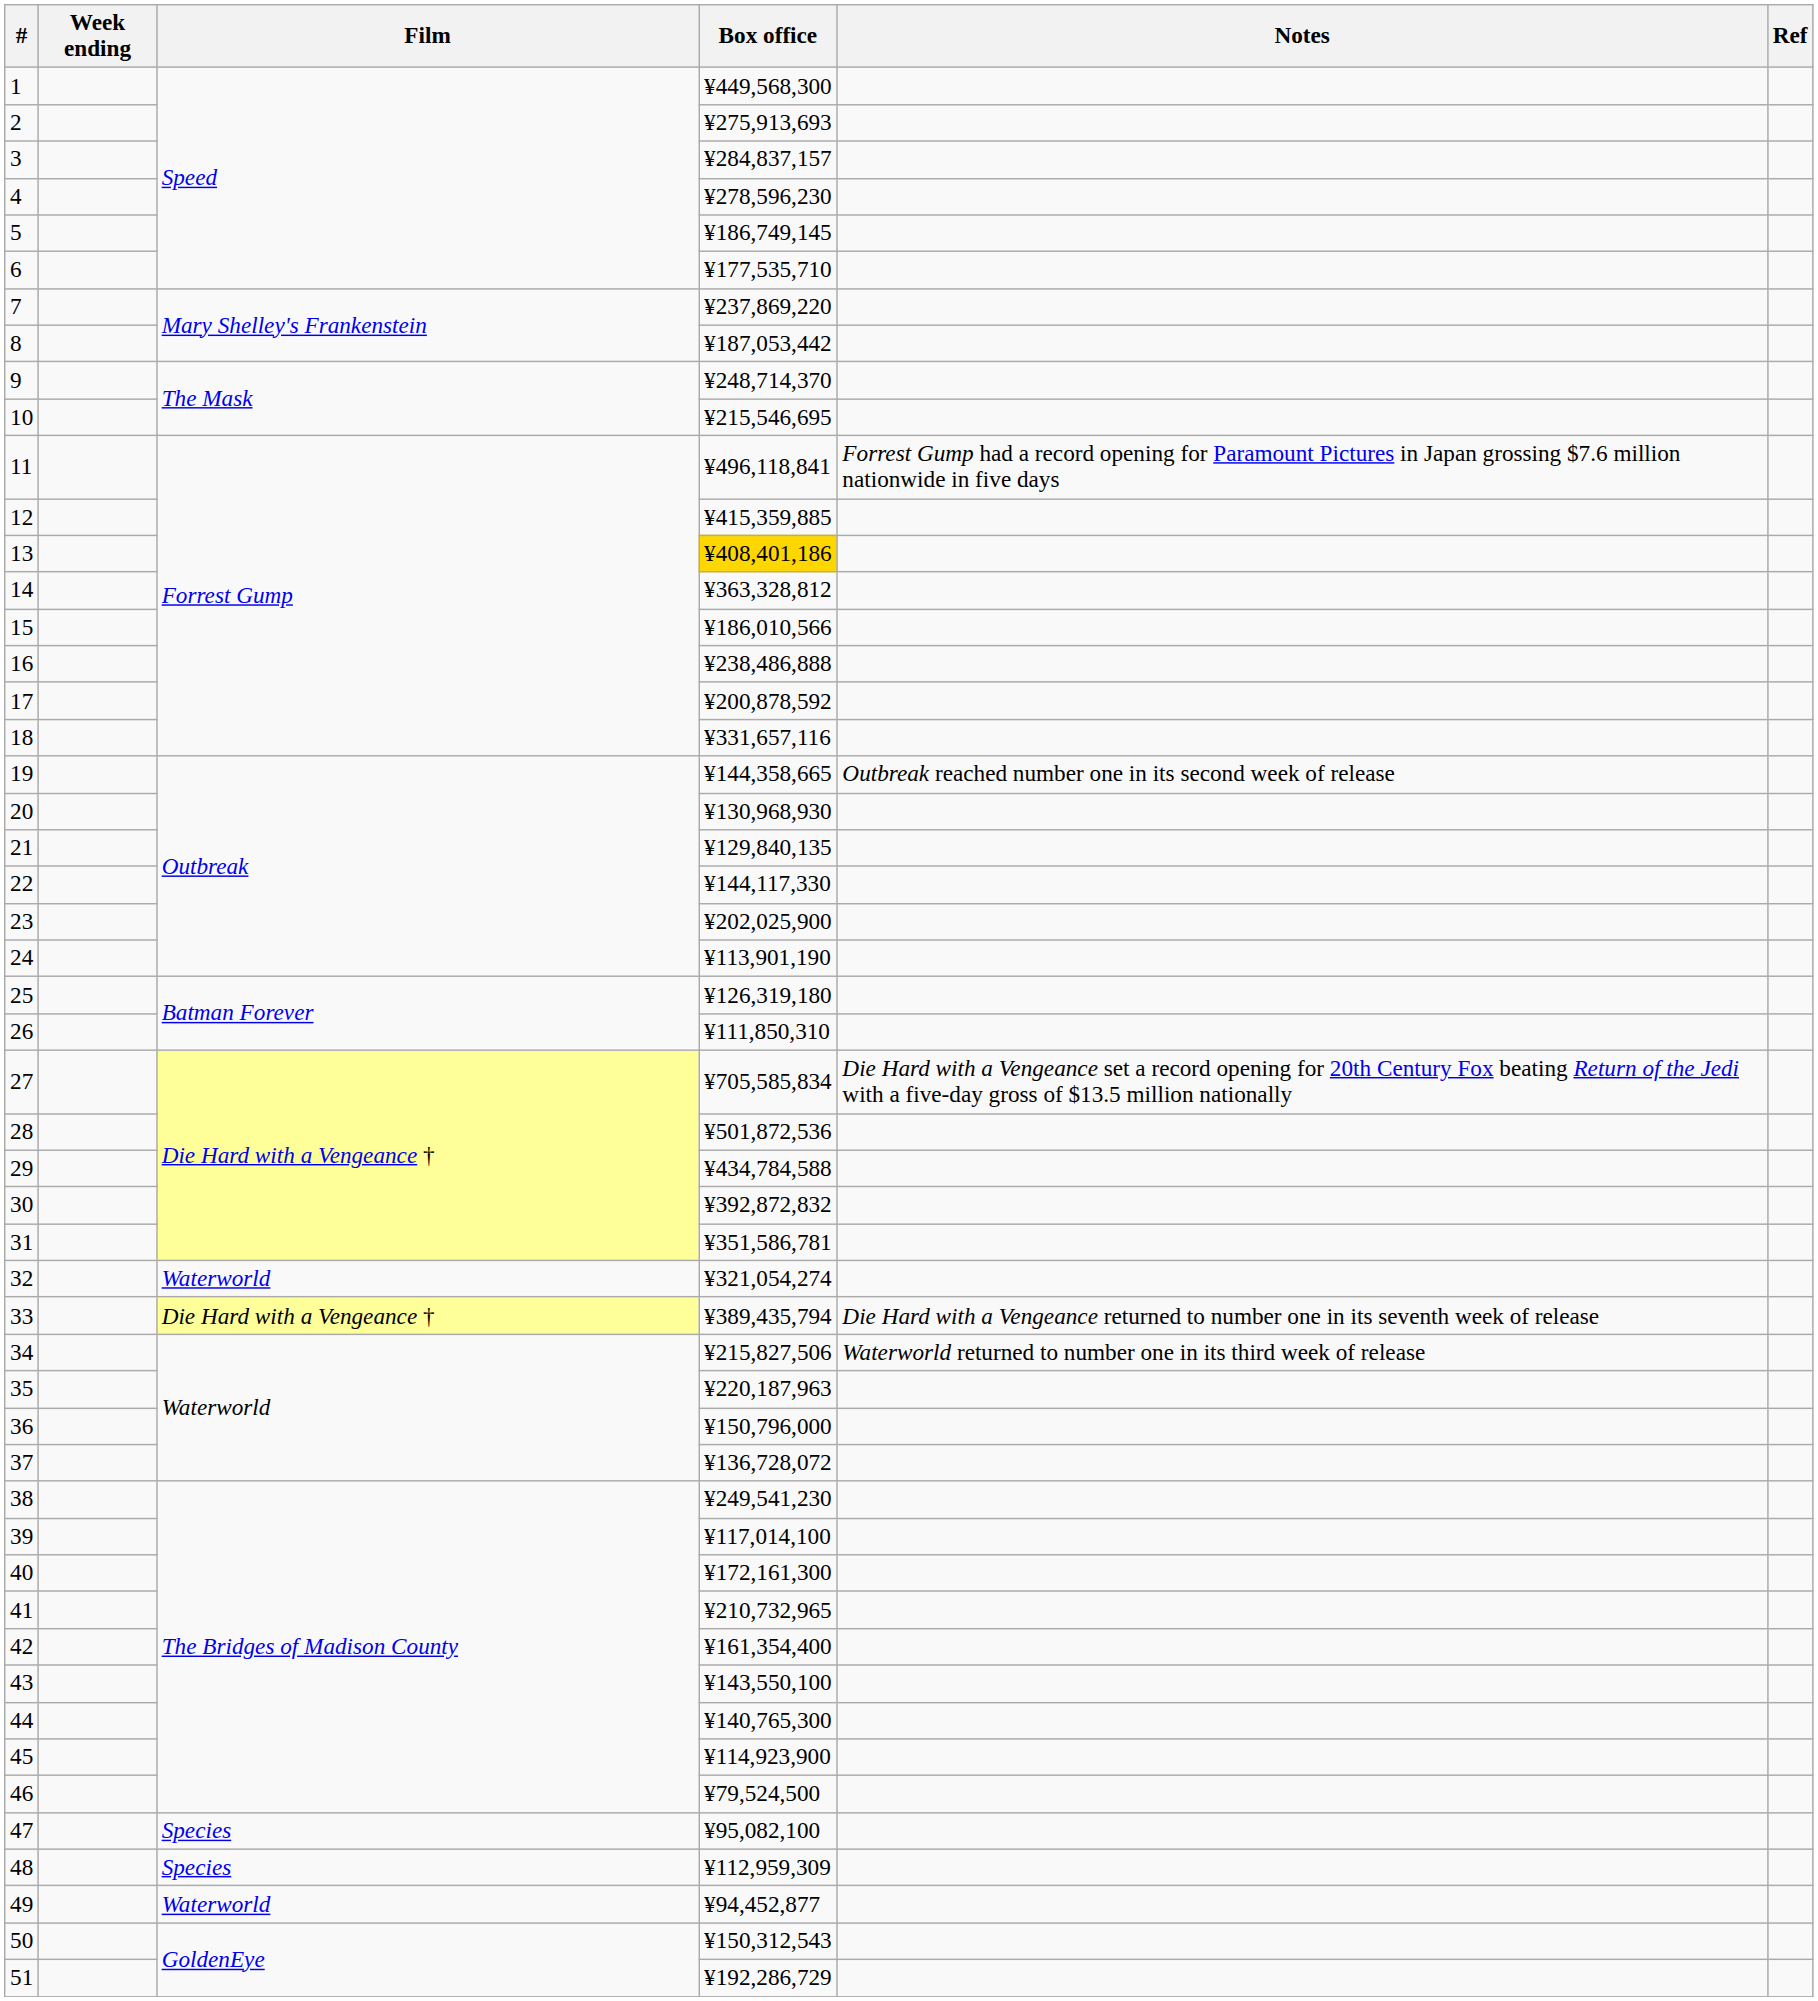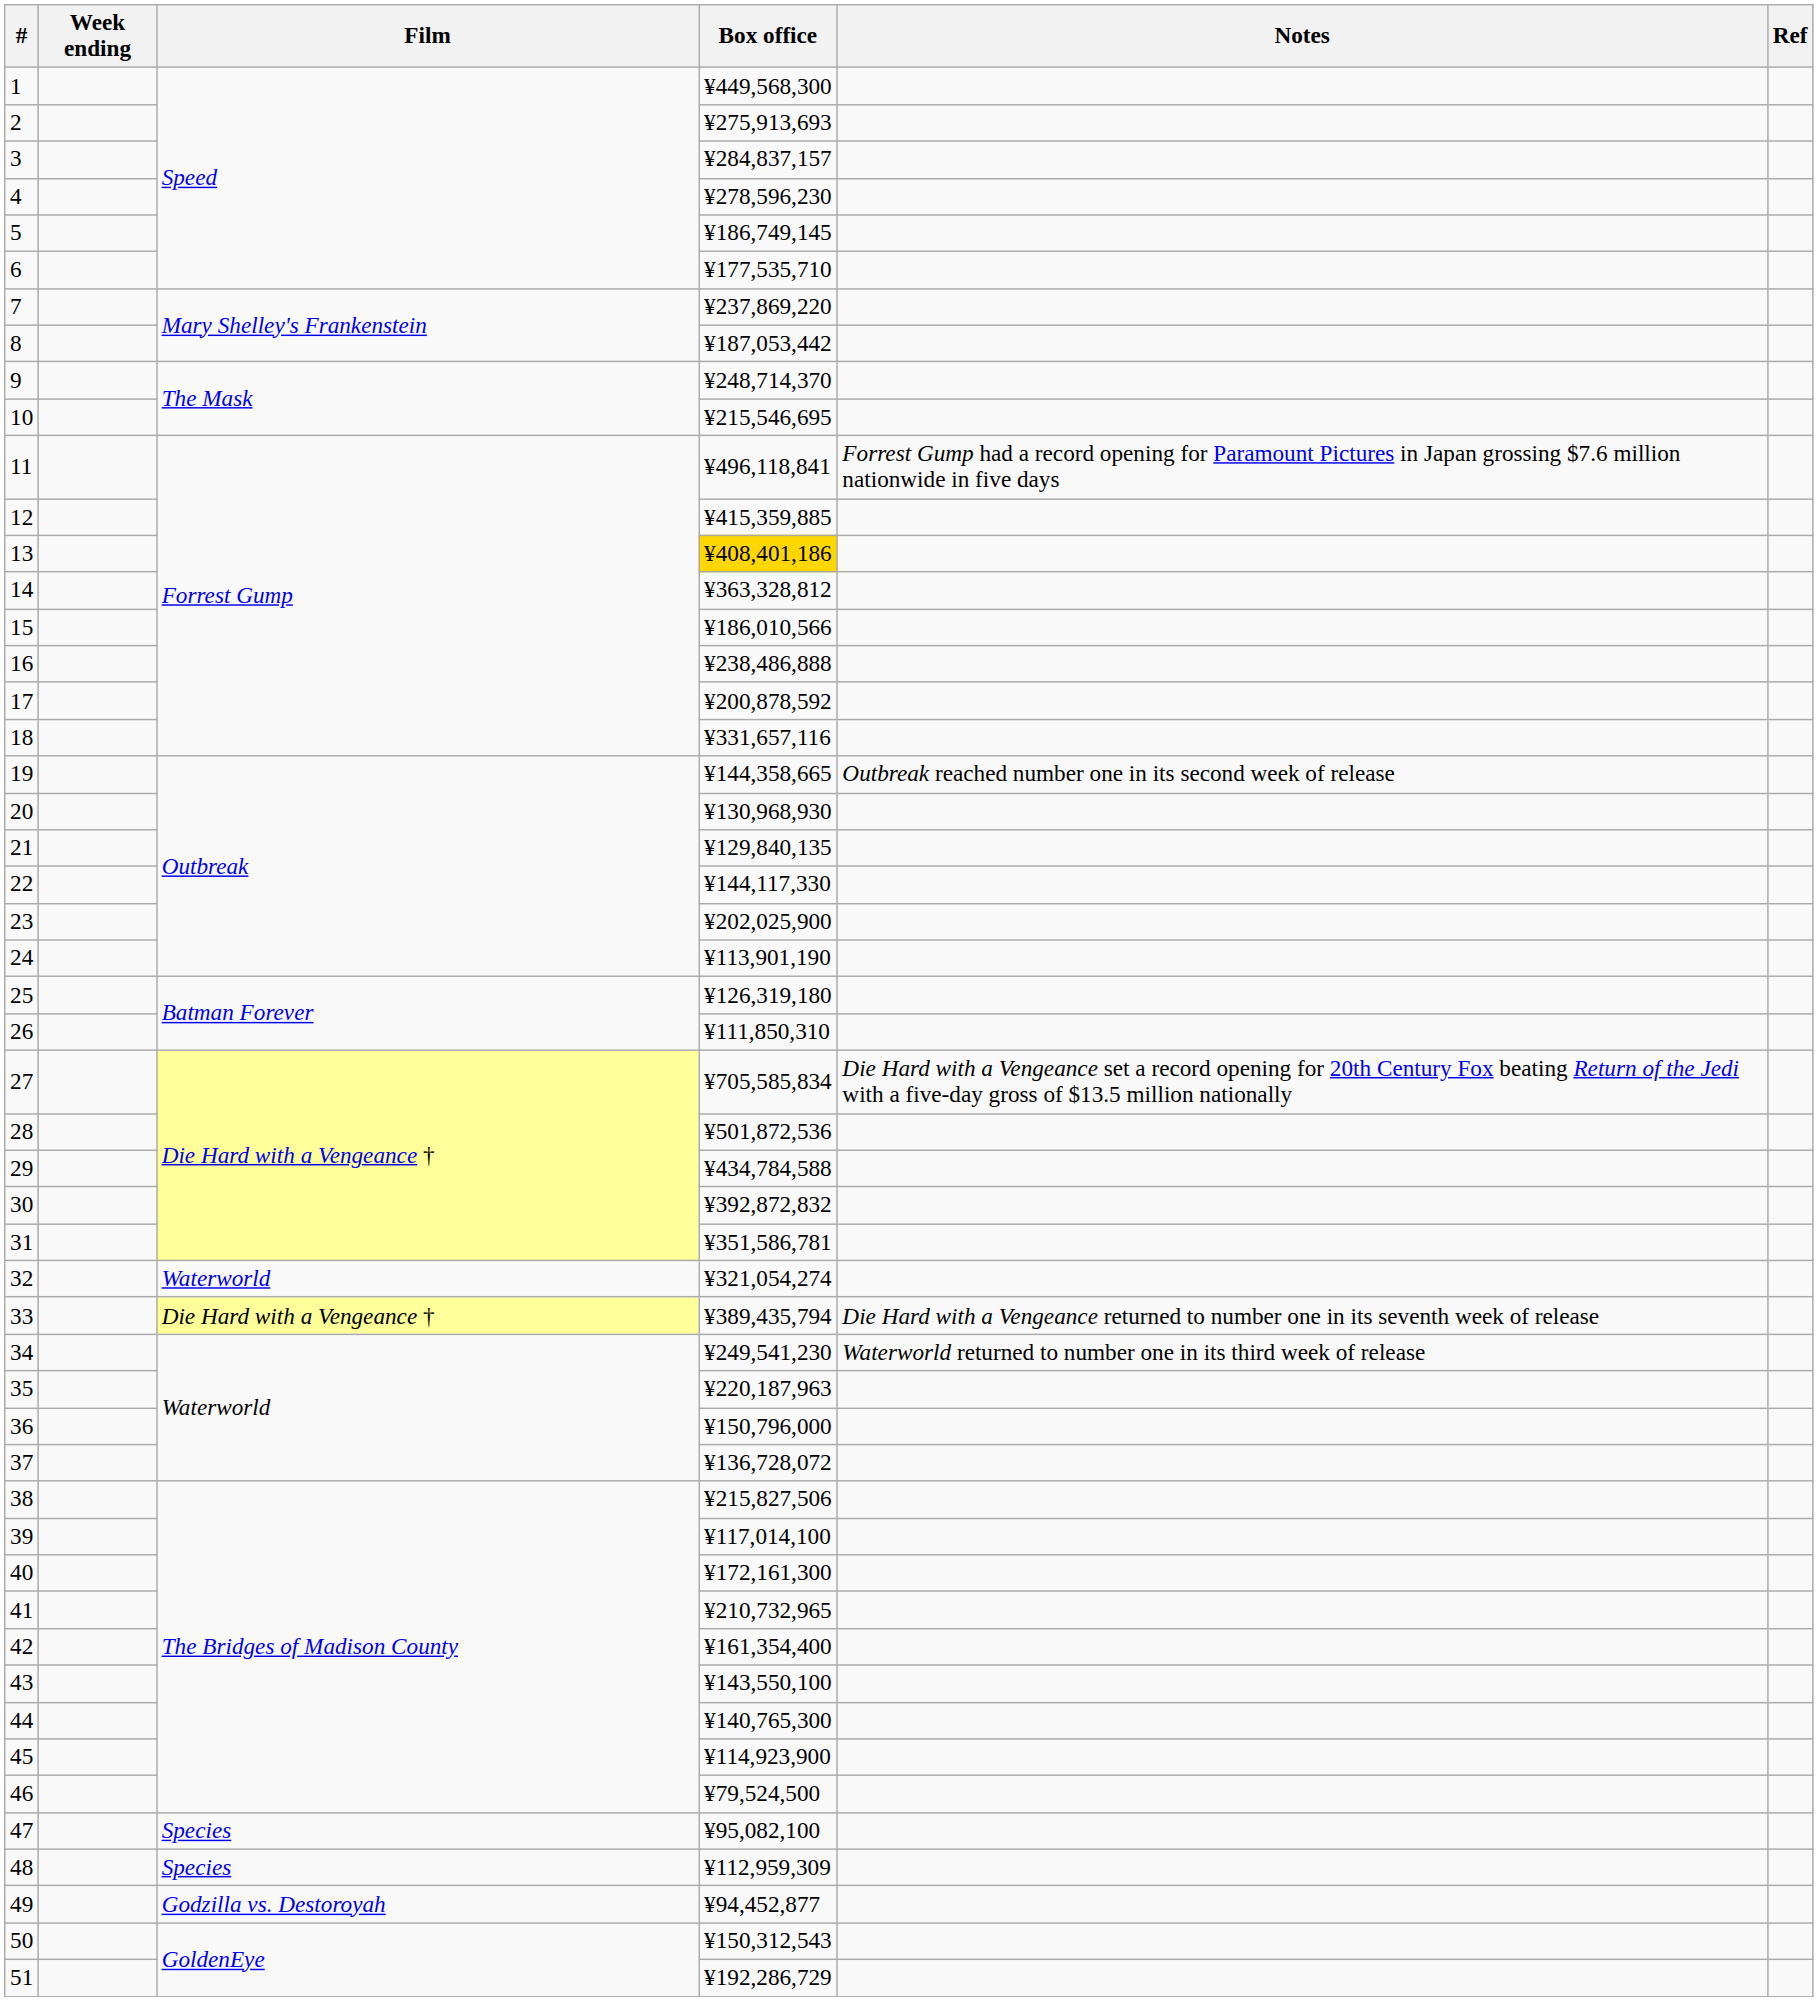34 | Box office: ¥215,827,506 -> ¥249,541,230
38 | Box office: ¥249,541,230 -> ¥215,827,506
49 | Film: Waterworld -> Godzilla vs. Destoroyah
